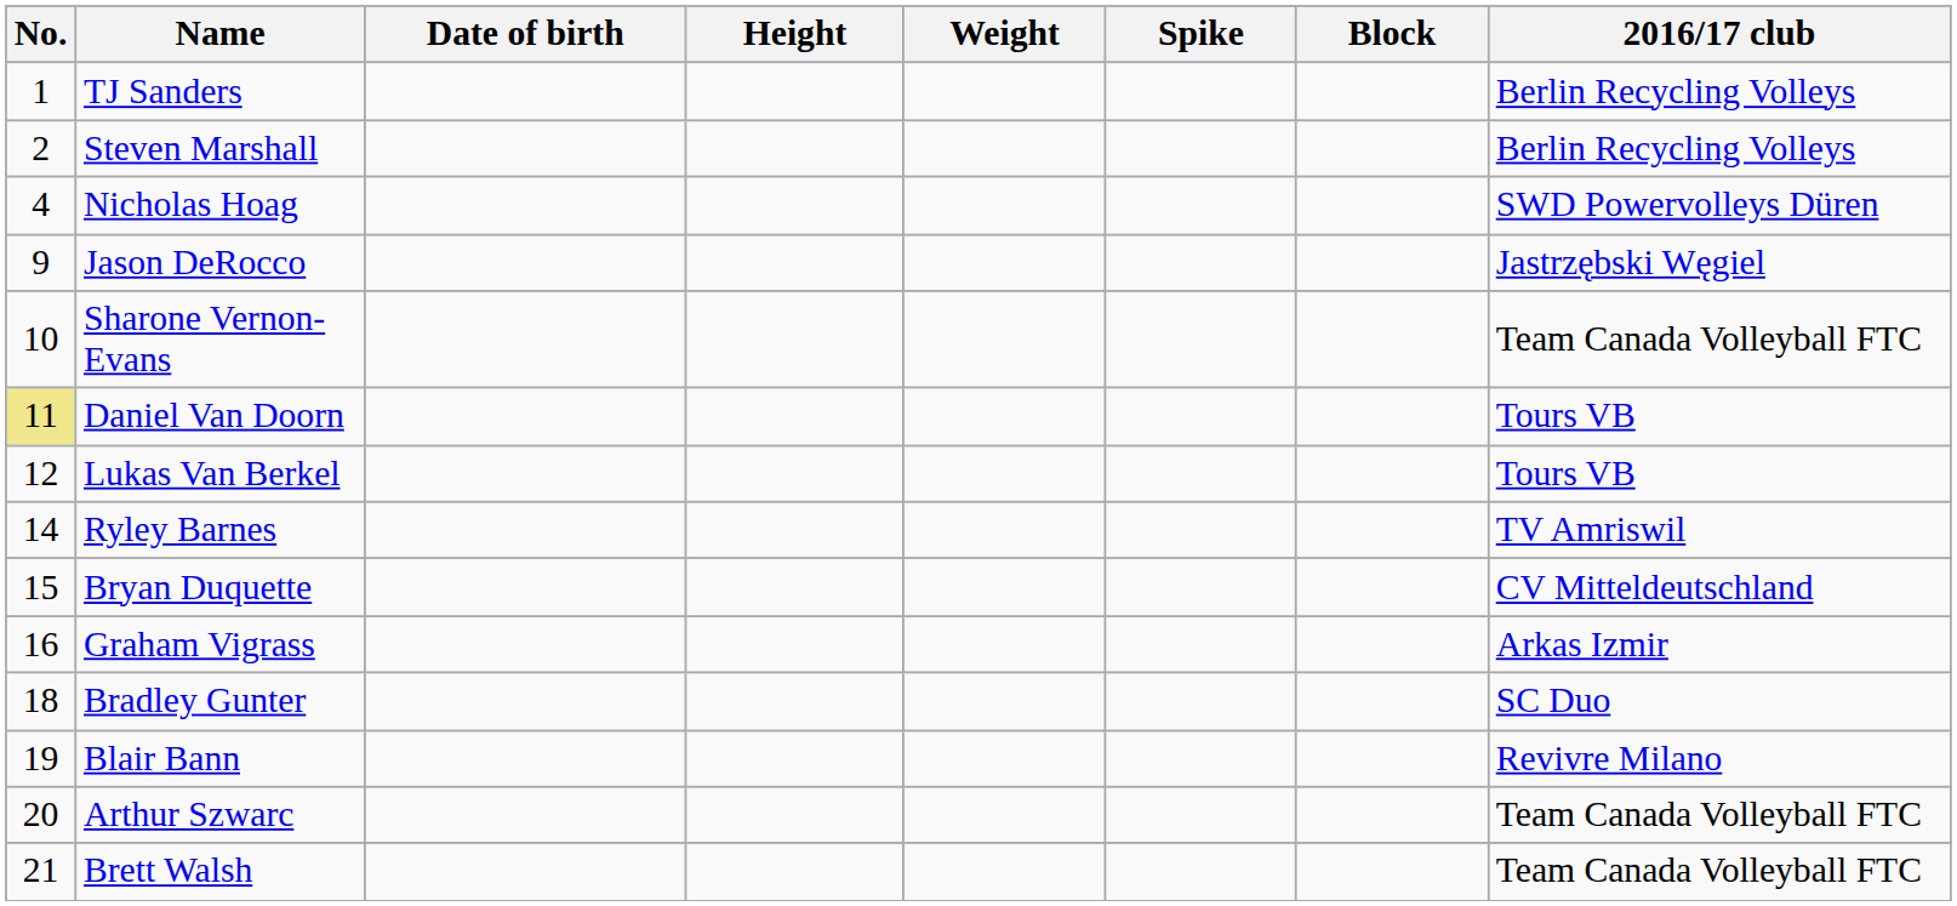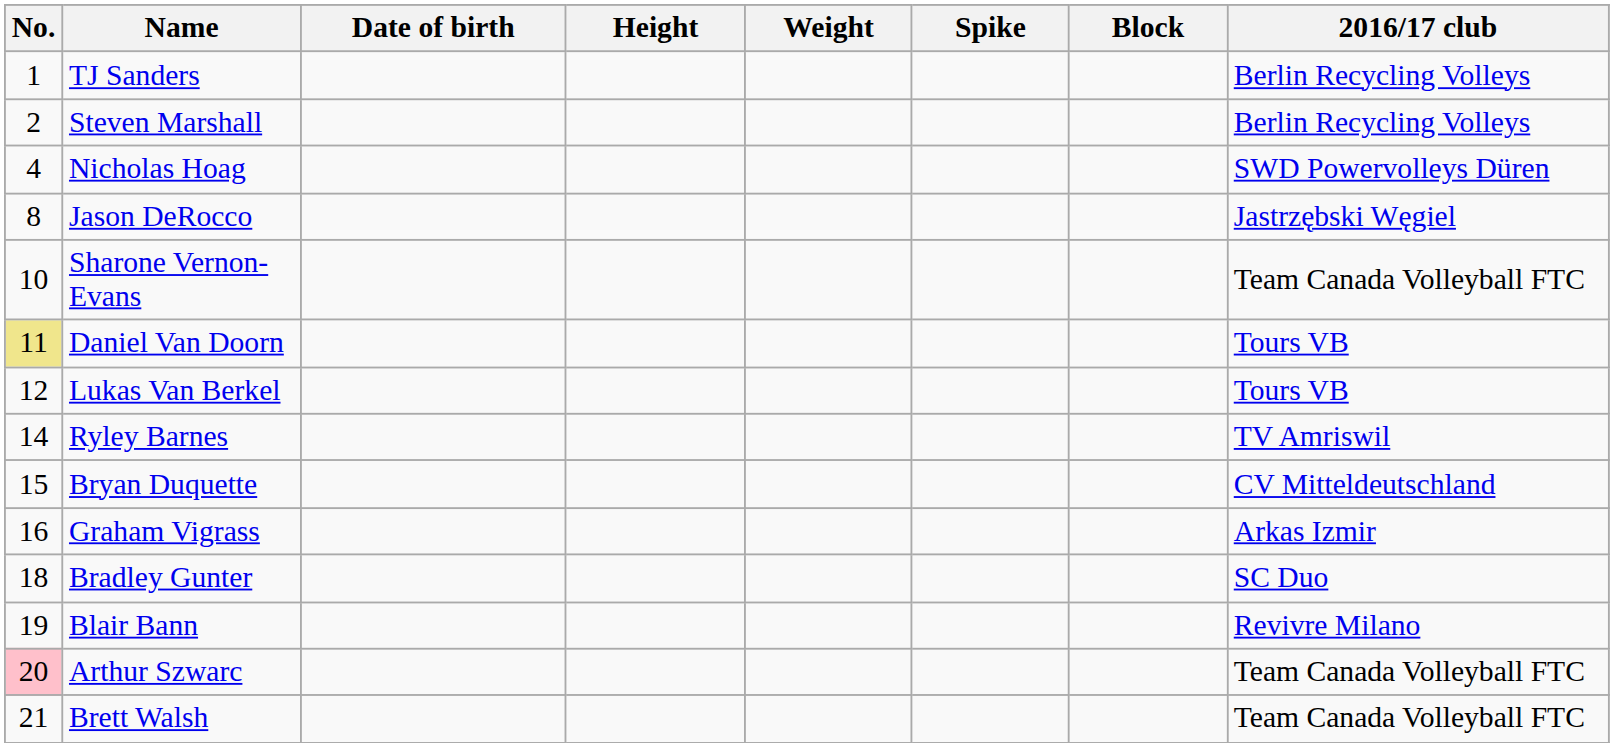Jason DeRocco | No.: 9 -> 8
Arthur Szwarc | No.: no background -> pink background
